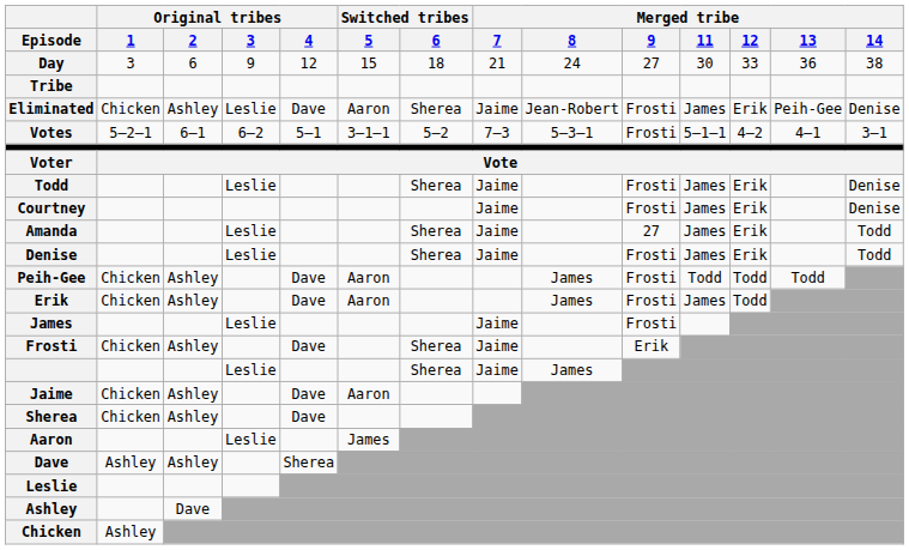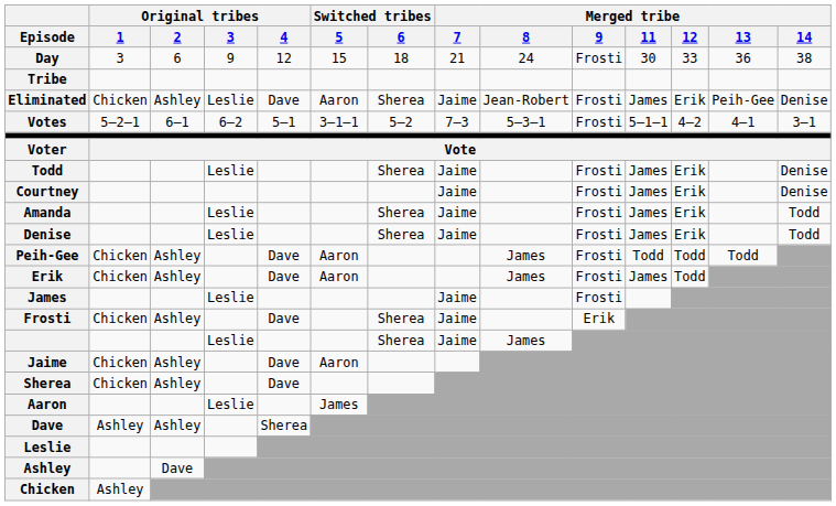Day | Merged tribe / 9: 27 -> Frosti
Amanda | Merged tribe / 9: 27 -> Frosti
